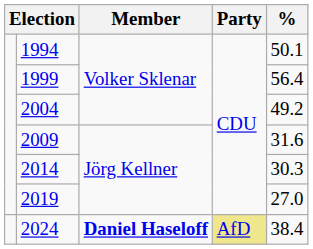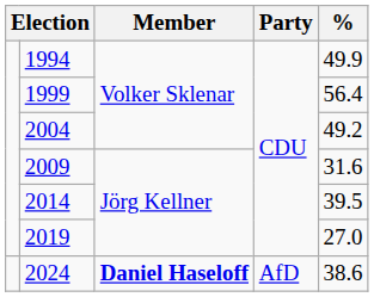1994 | %: 50.1 -> 49.9
2014 | %: 30.3 -> 39.5
2024 | Party: khaki background -> no background
2024 | %: 38.4 -> 38.6
